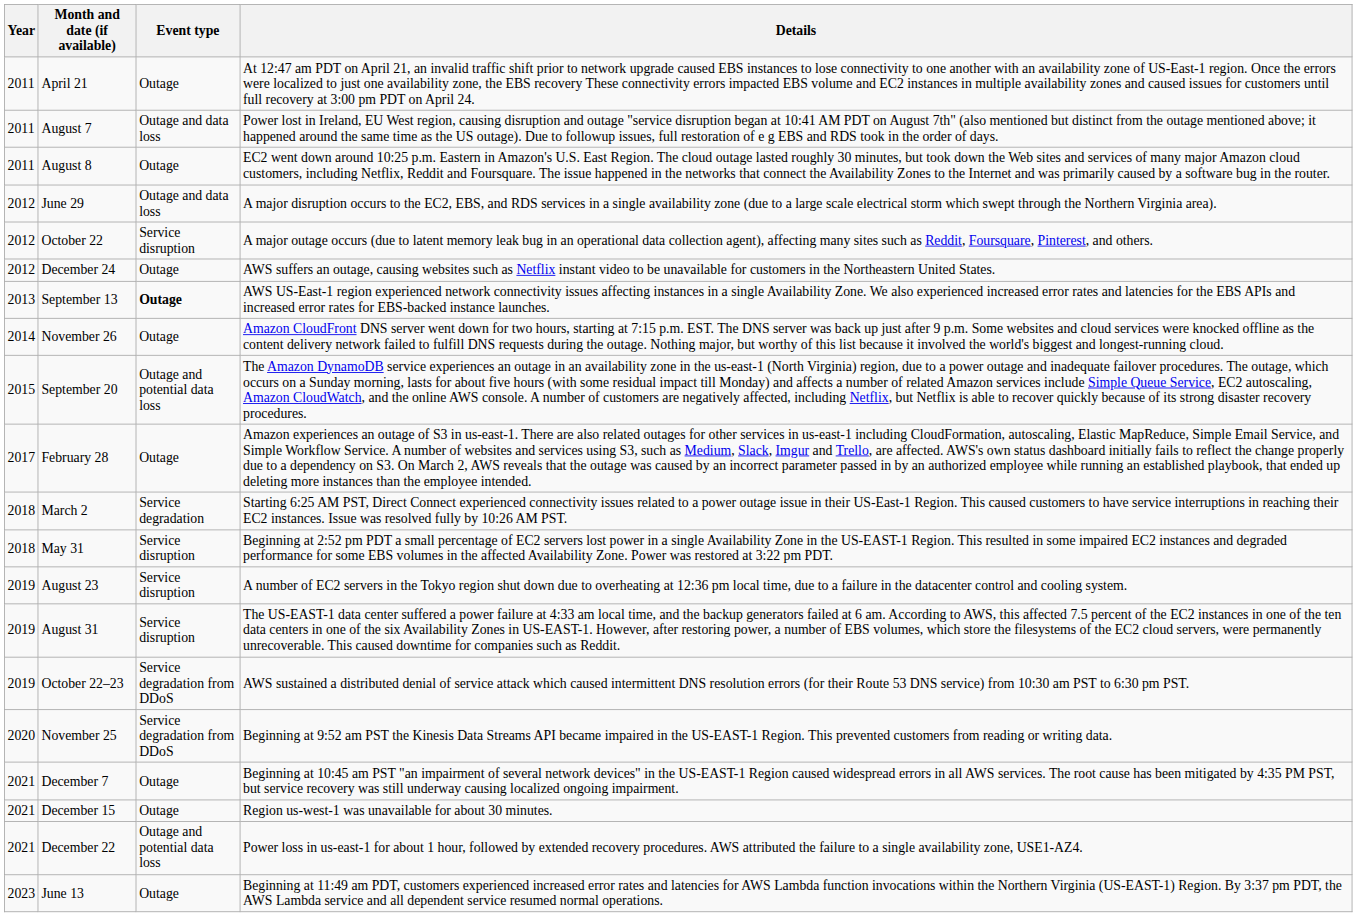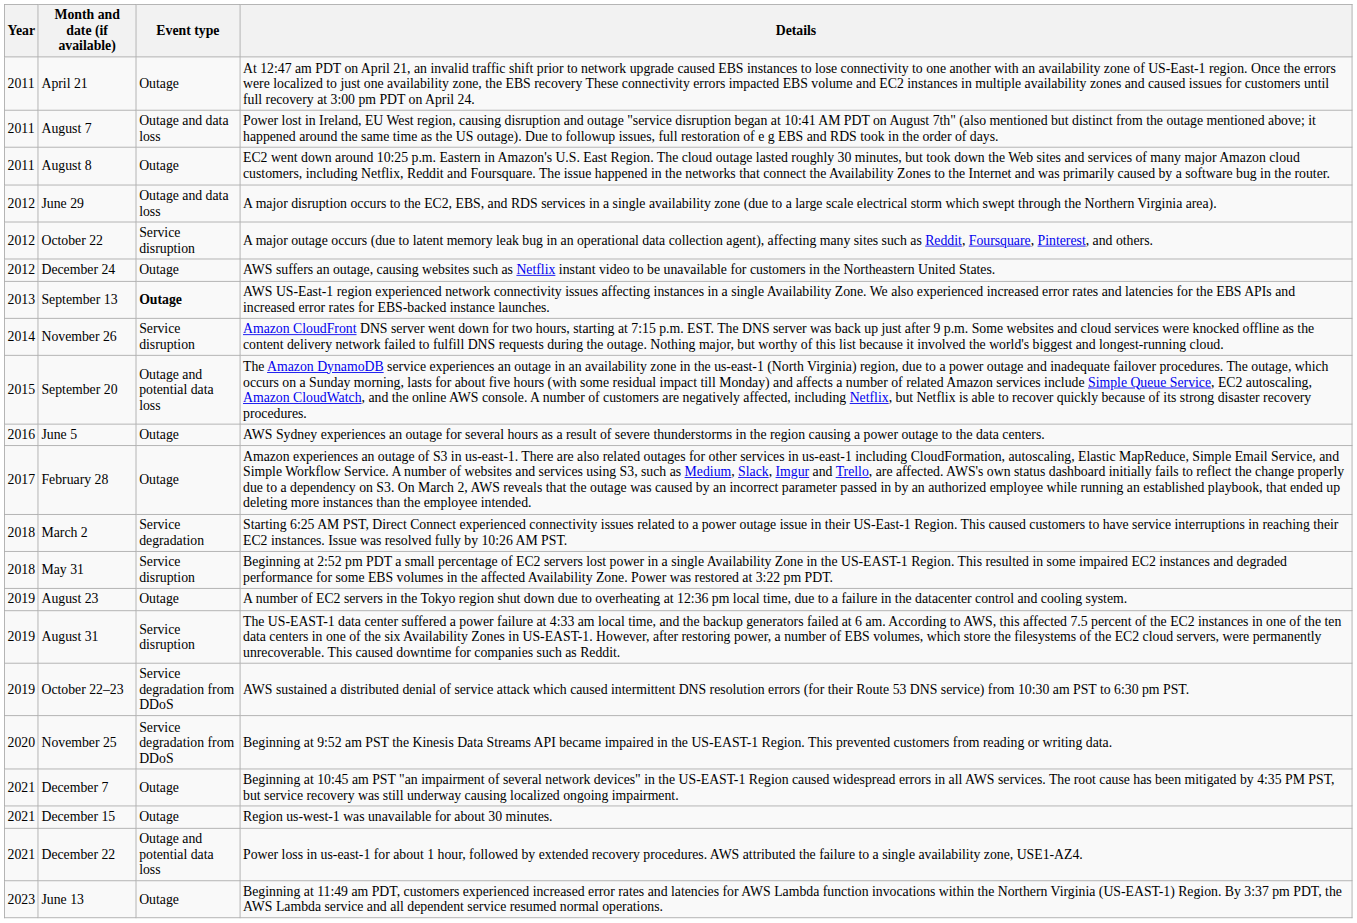November 26 | Event type: Outage -> Service disruption
+ row: 2016 | June 5 | Outage | AWS Sydney experiences an outage for several hours as a result of severe thunderstorms in the region causing a power outage to the data centers.
August 23 | Event type: Service disruption -> Outage
